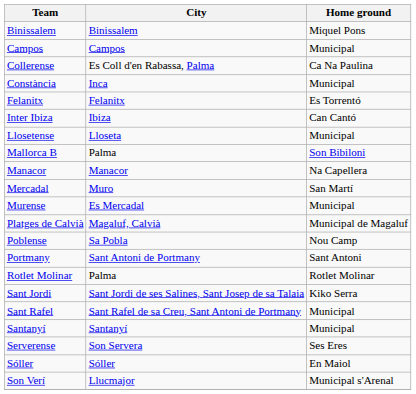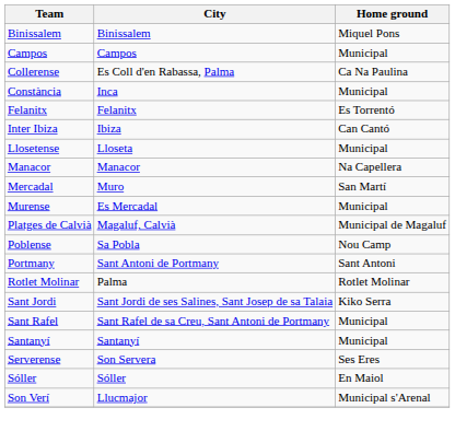- row: Mallorca B | Palma | Son Bibiloni
